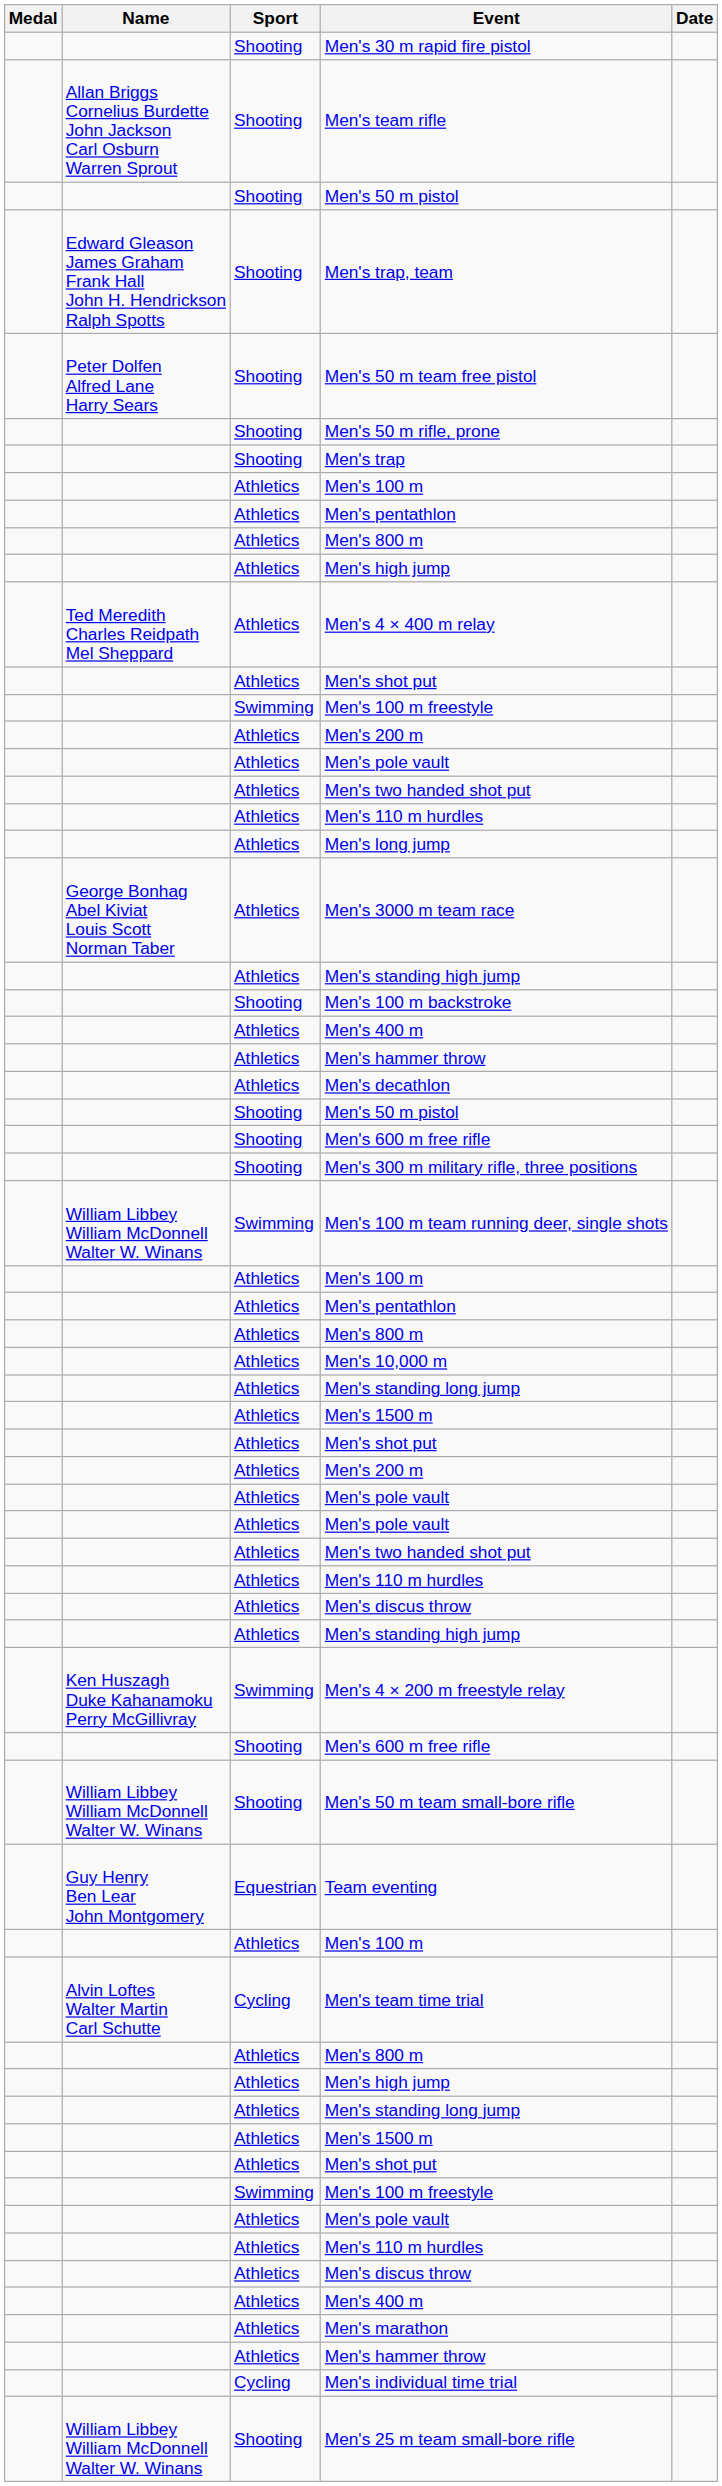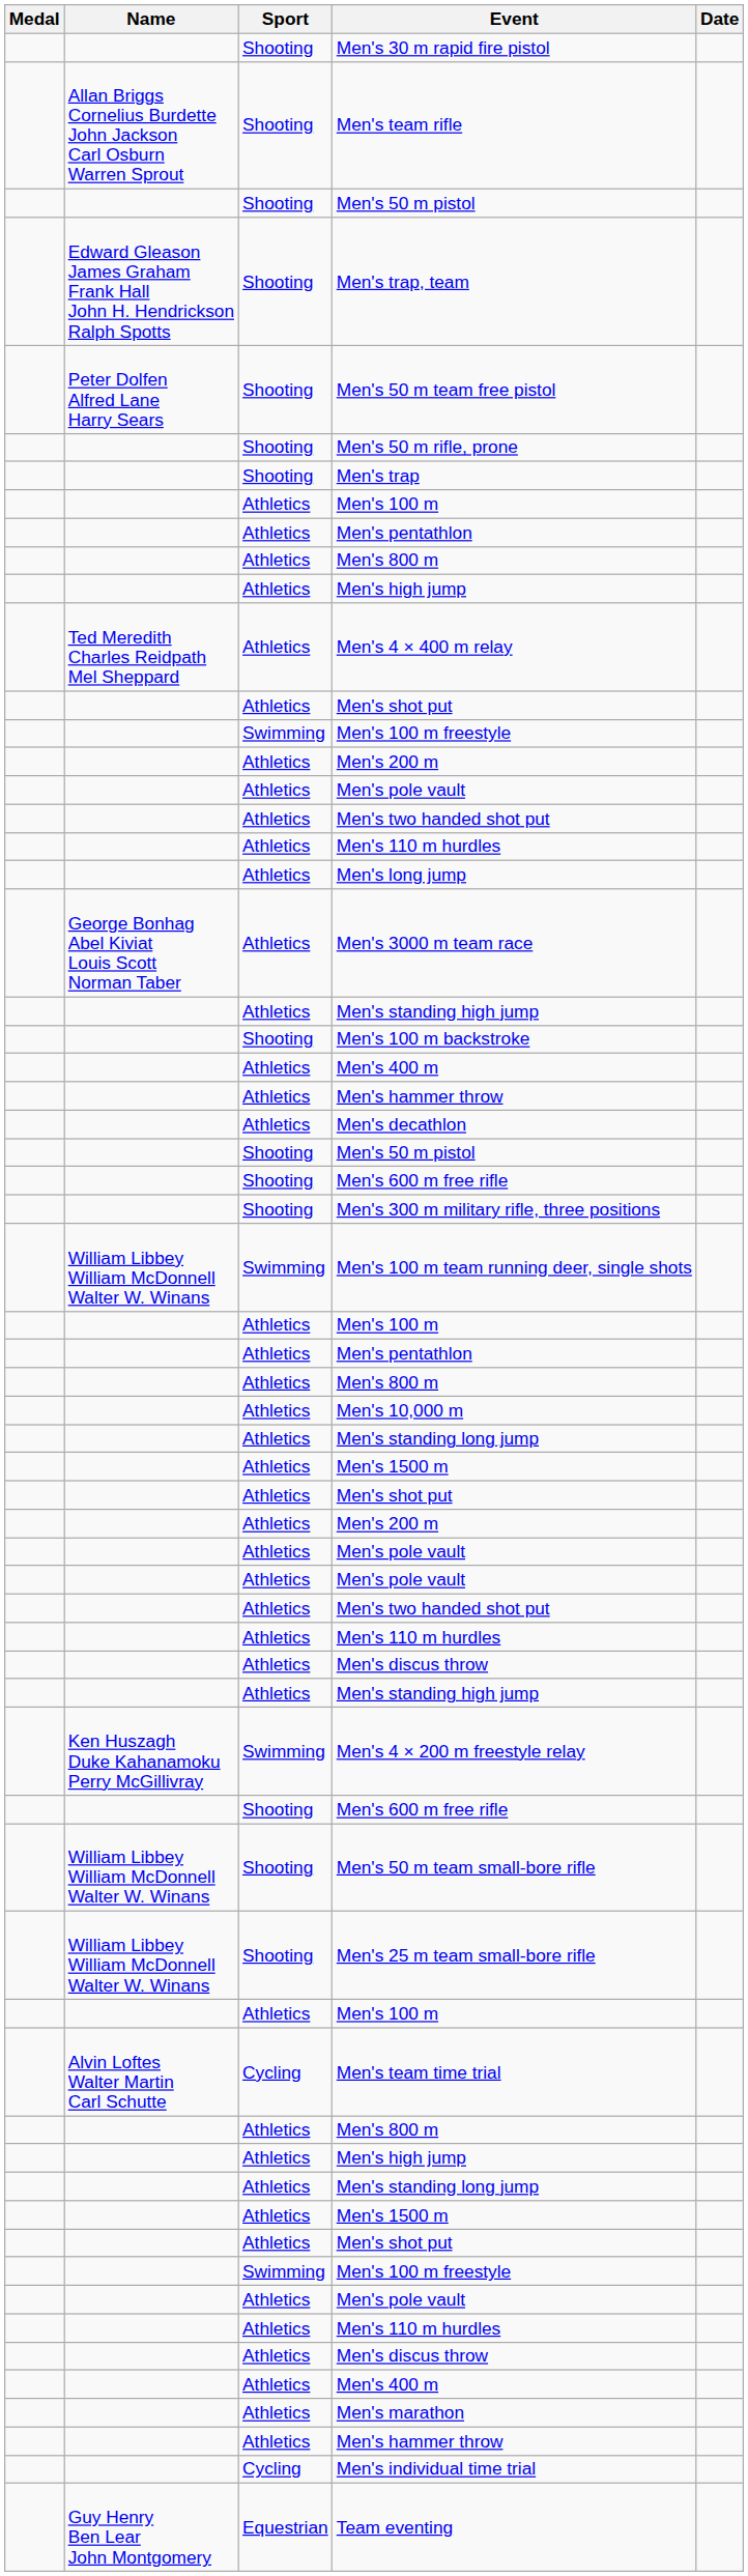rows swapped: Men's 25 m team small-bore rifle <-> Team eventing
